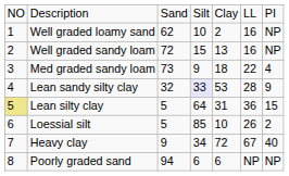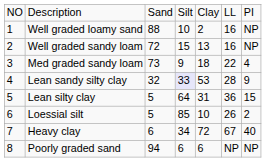Well graded loamy sand | column 3: 62 -> 88
Lean silty clay | column 1: khaki background -> no background
Heavy clay | column 3: 9 -> 6
